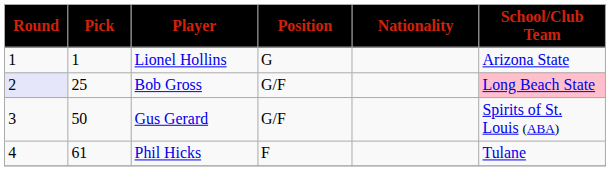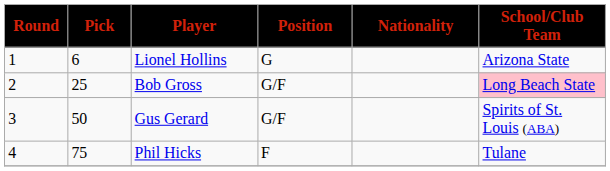Lionel Hollins | Pick: 1 -> 6
Bob Gross | Round: lavender background -> no background
Phil Hicks | Pick: 61 -> 75
